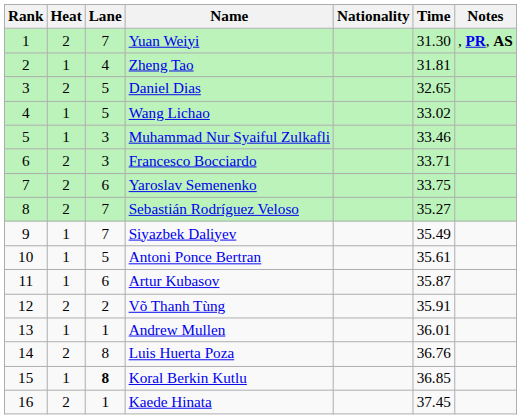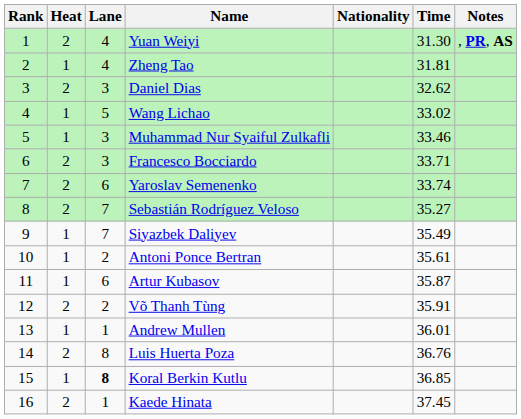Yuan Weiyi | Lane: 7 -> 4
Daniel Dias | Lane: 5 -> 3
Daniel Dias | Time: 32.65 -> 32.62
Yaroslav Semenenko | Time: 33.75 -> 33.74
Antoni Ponce Bertran | Lane: 5 -> 2
